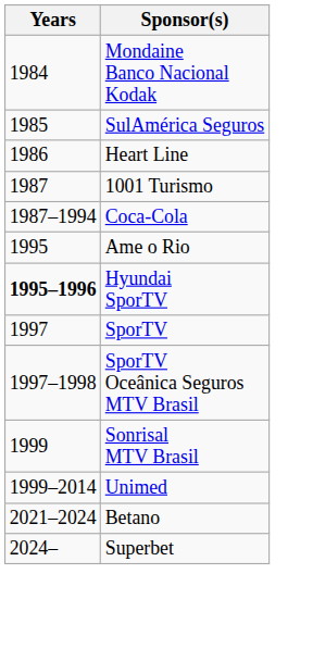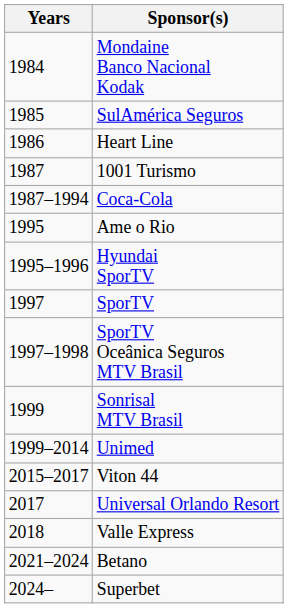Hyundai SporTV | Years: bold -> normal
+ row: 2015–2017 | Viton 44
+ row: 2017 | Universal Orlando Resort
+ row: 2018 | Valle Express
